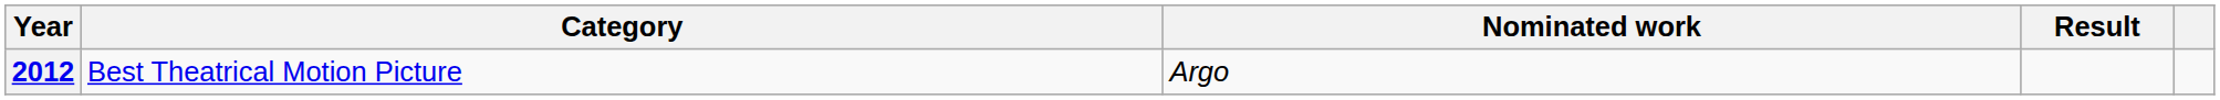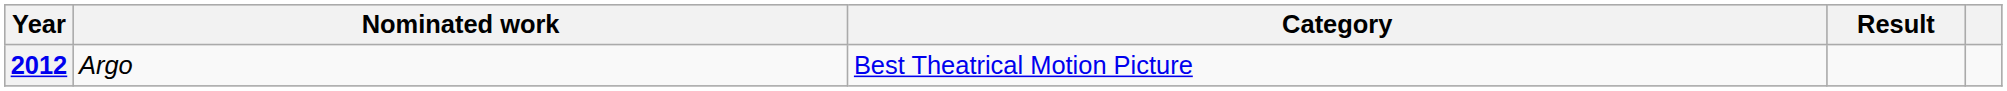columns swapped: Nominated work <-> Category
